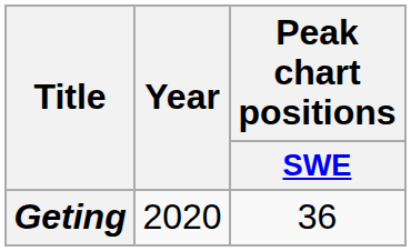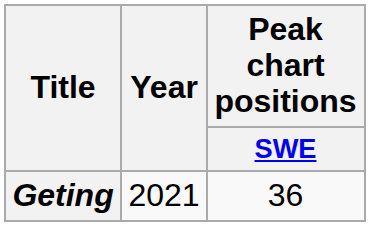Geting | Year: 2020 -> 2021
